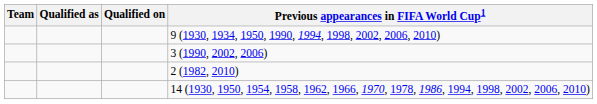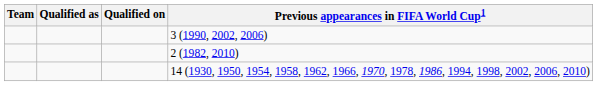- row: 9 (1930, 1934, 1950, 1990, 1994, 1998, 2002, 2006, 2010)
